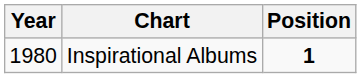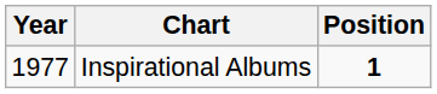Inspirational Albums | Year: 1980 -> 1977
